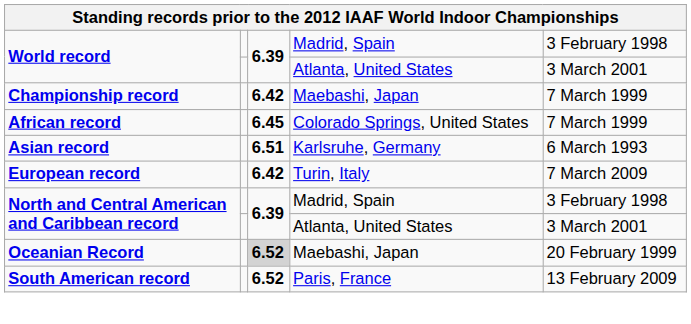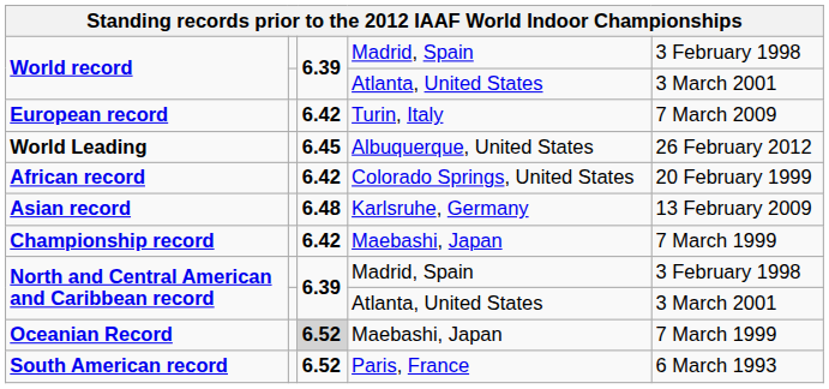rows swapped: Championship record <-> European record
+ row: World Leading | 6.45 | Albuquerque, United States | 26 February 2012
African record | column 3: 6.45 -> 6.42
African record | column 5: 7 March 1999 -> 20 February 1999
Asian record | column 3: 6.51 -> 6.48
Asian record | column 5: 6 March 1993 -> 13 February 2009
Oceanian Record | column 5: 20 February 1999 -> 7 March 1999
South American record | column 5: 13 February 2009 -> 6 March 1993
